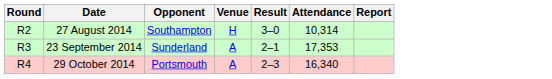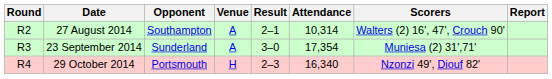+ column: Scorers | Walters (2) 16', 47', Crouch 90' | Muniesa (2) 31',71' | Nzonzi 49', Diouf 82'
27 August 2014 | Venue: H -> A
27 August 2014 | Result: 3–0 -> 2–1
23 September 2014 | Result: 2–1 -> 3–0
23 September 2014 | Attendance: 17,353 -> 17,354
29 October 2014 | Venue: A -> H
